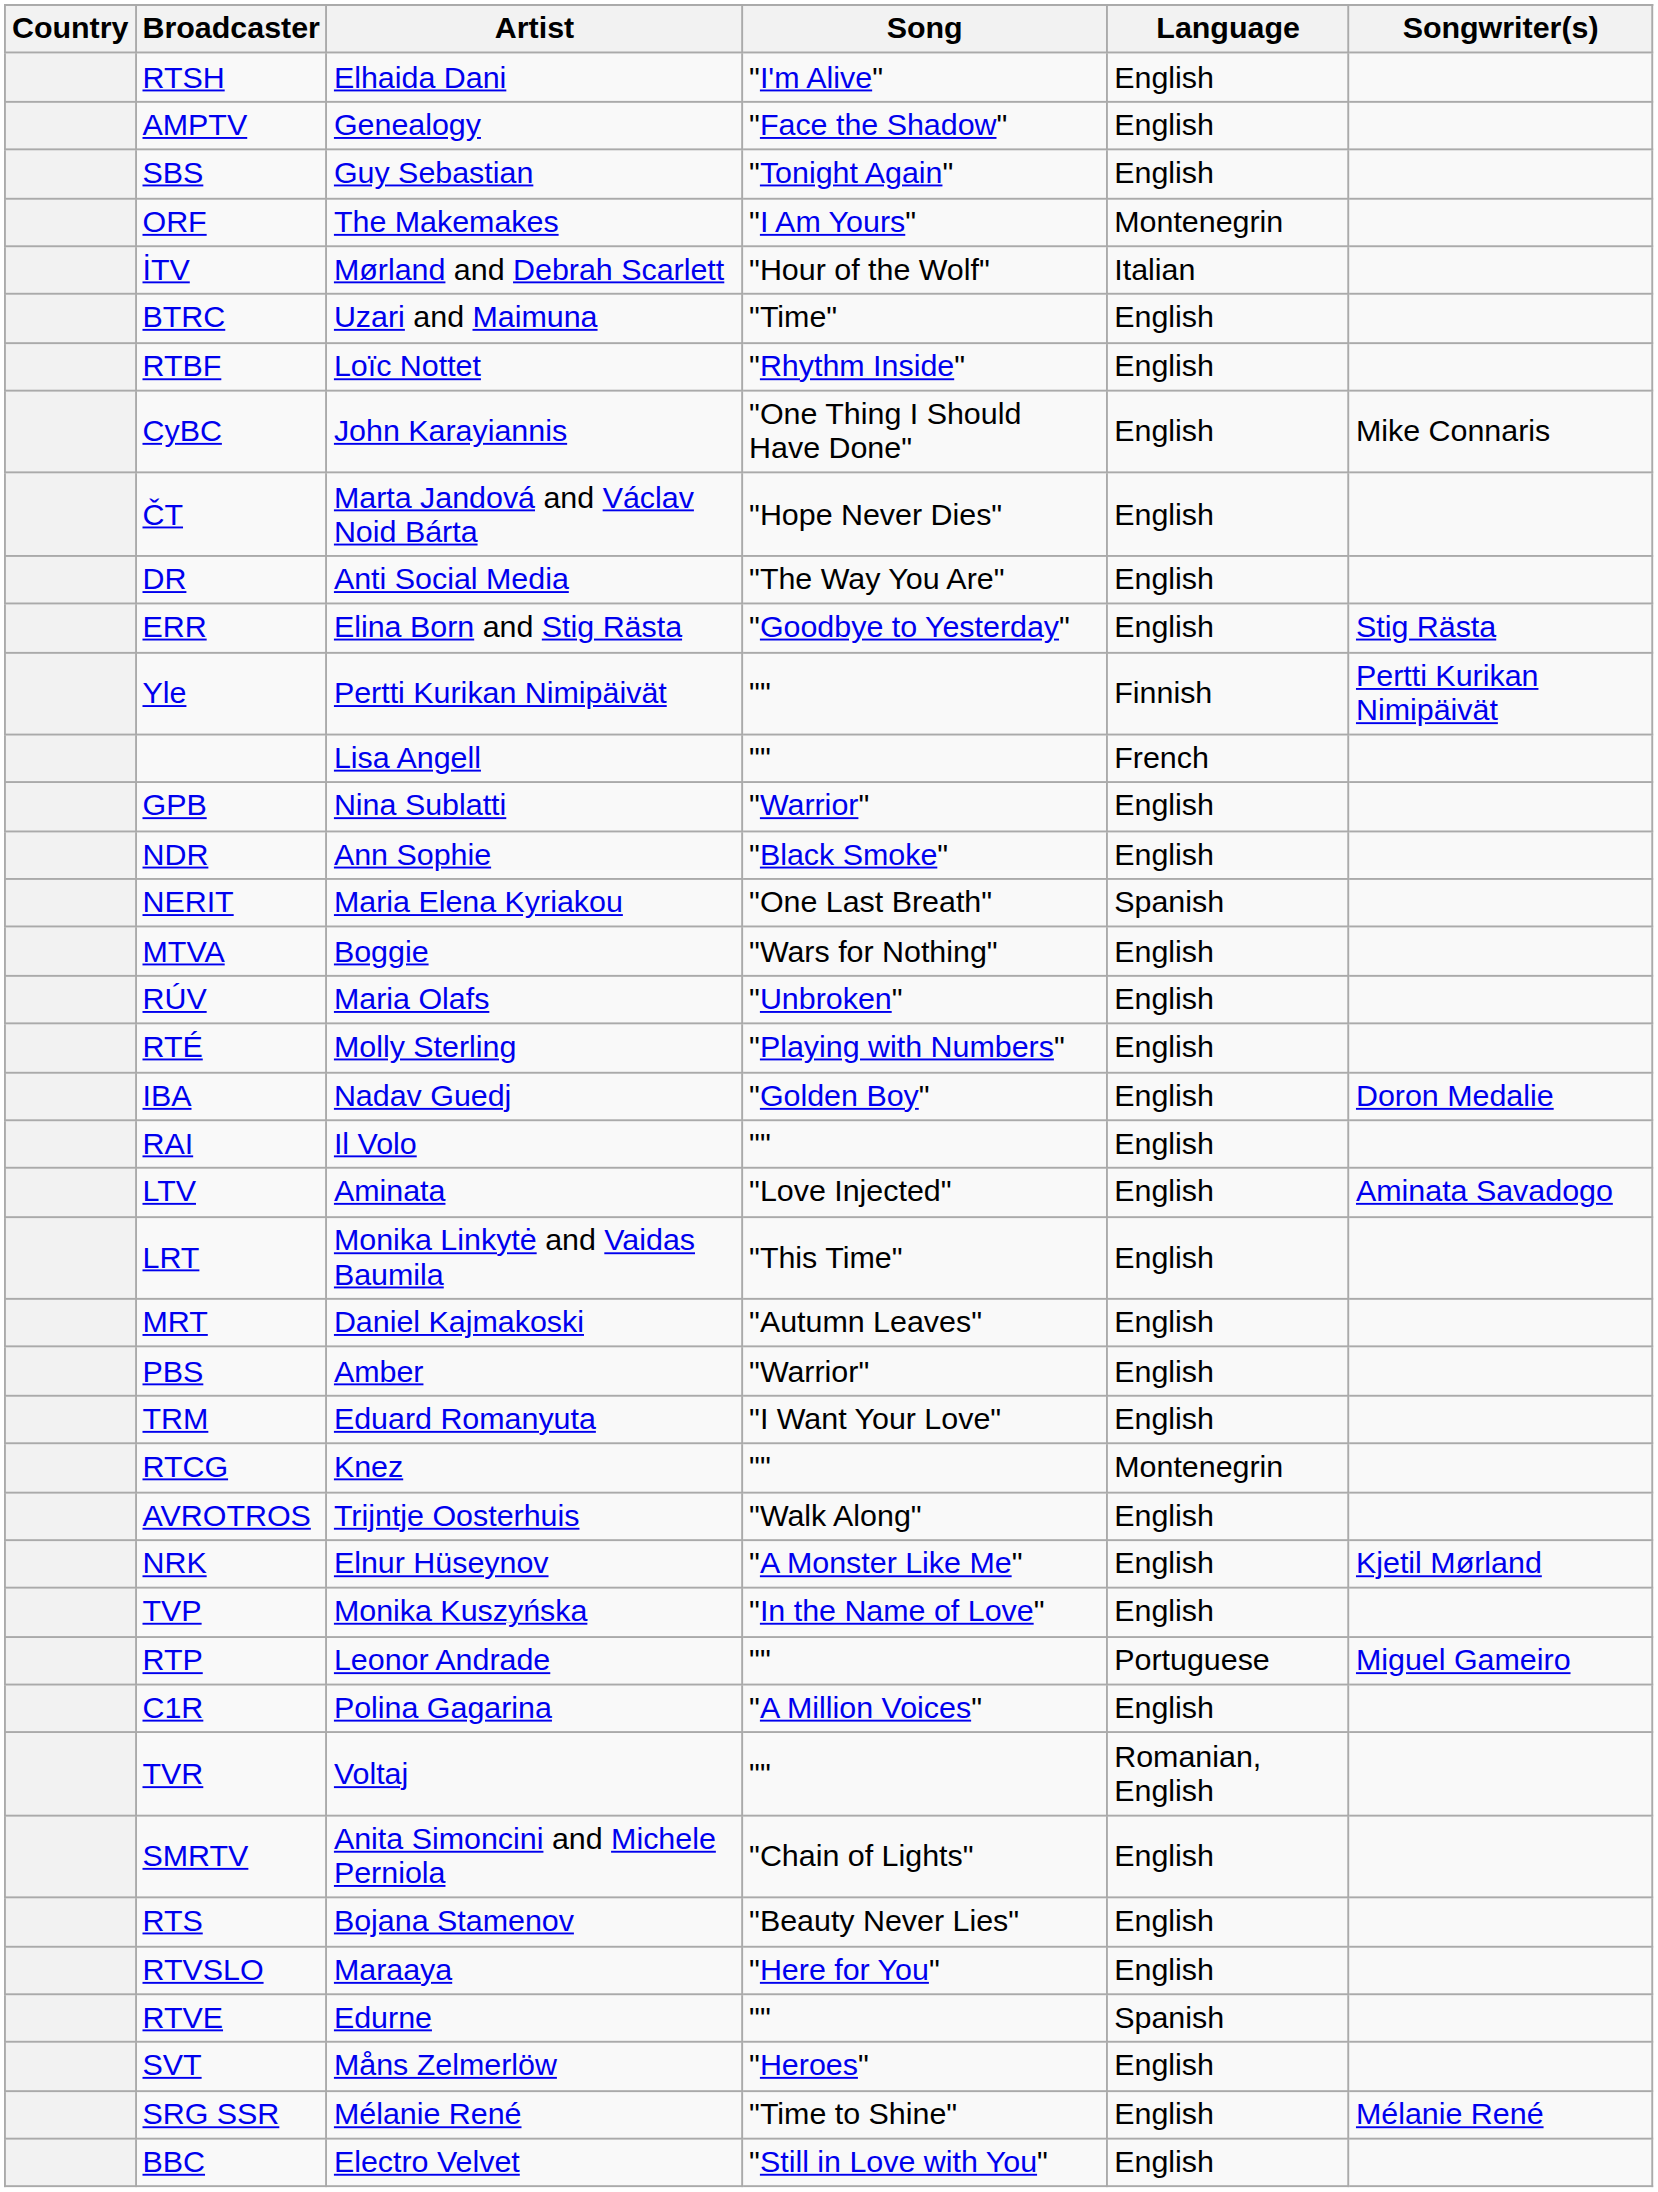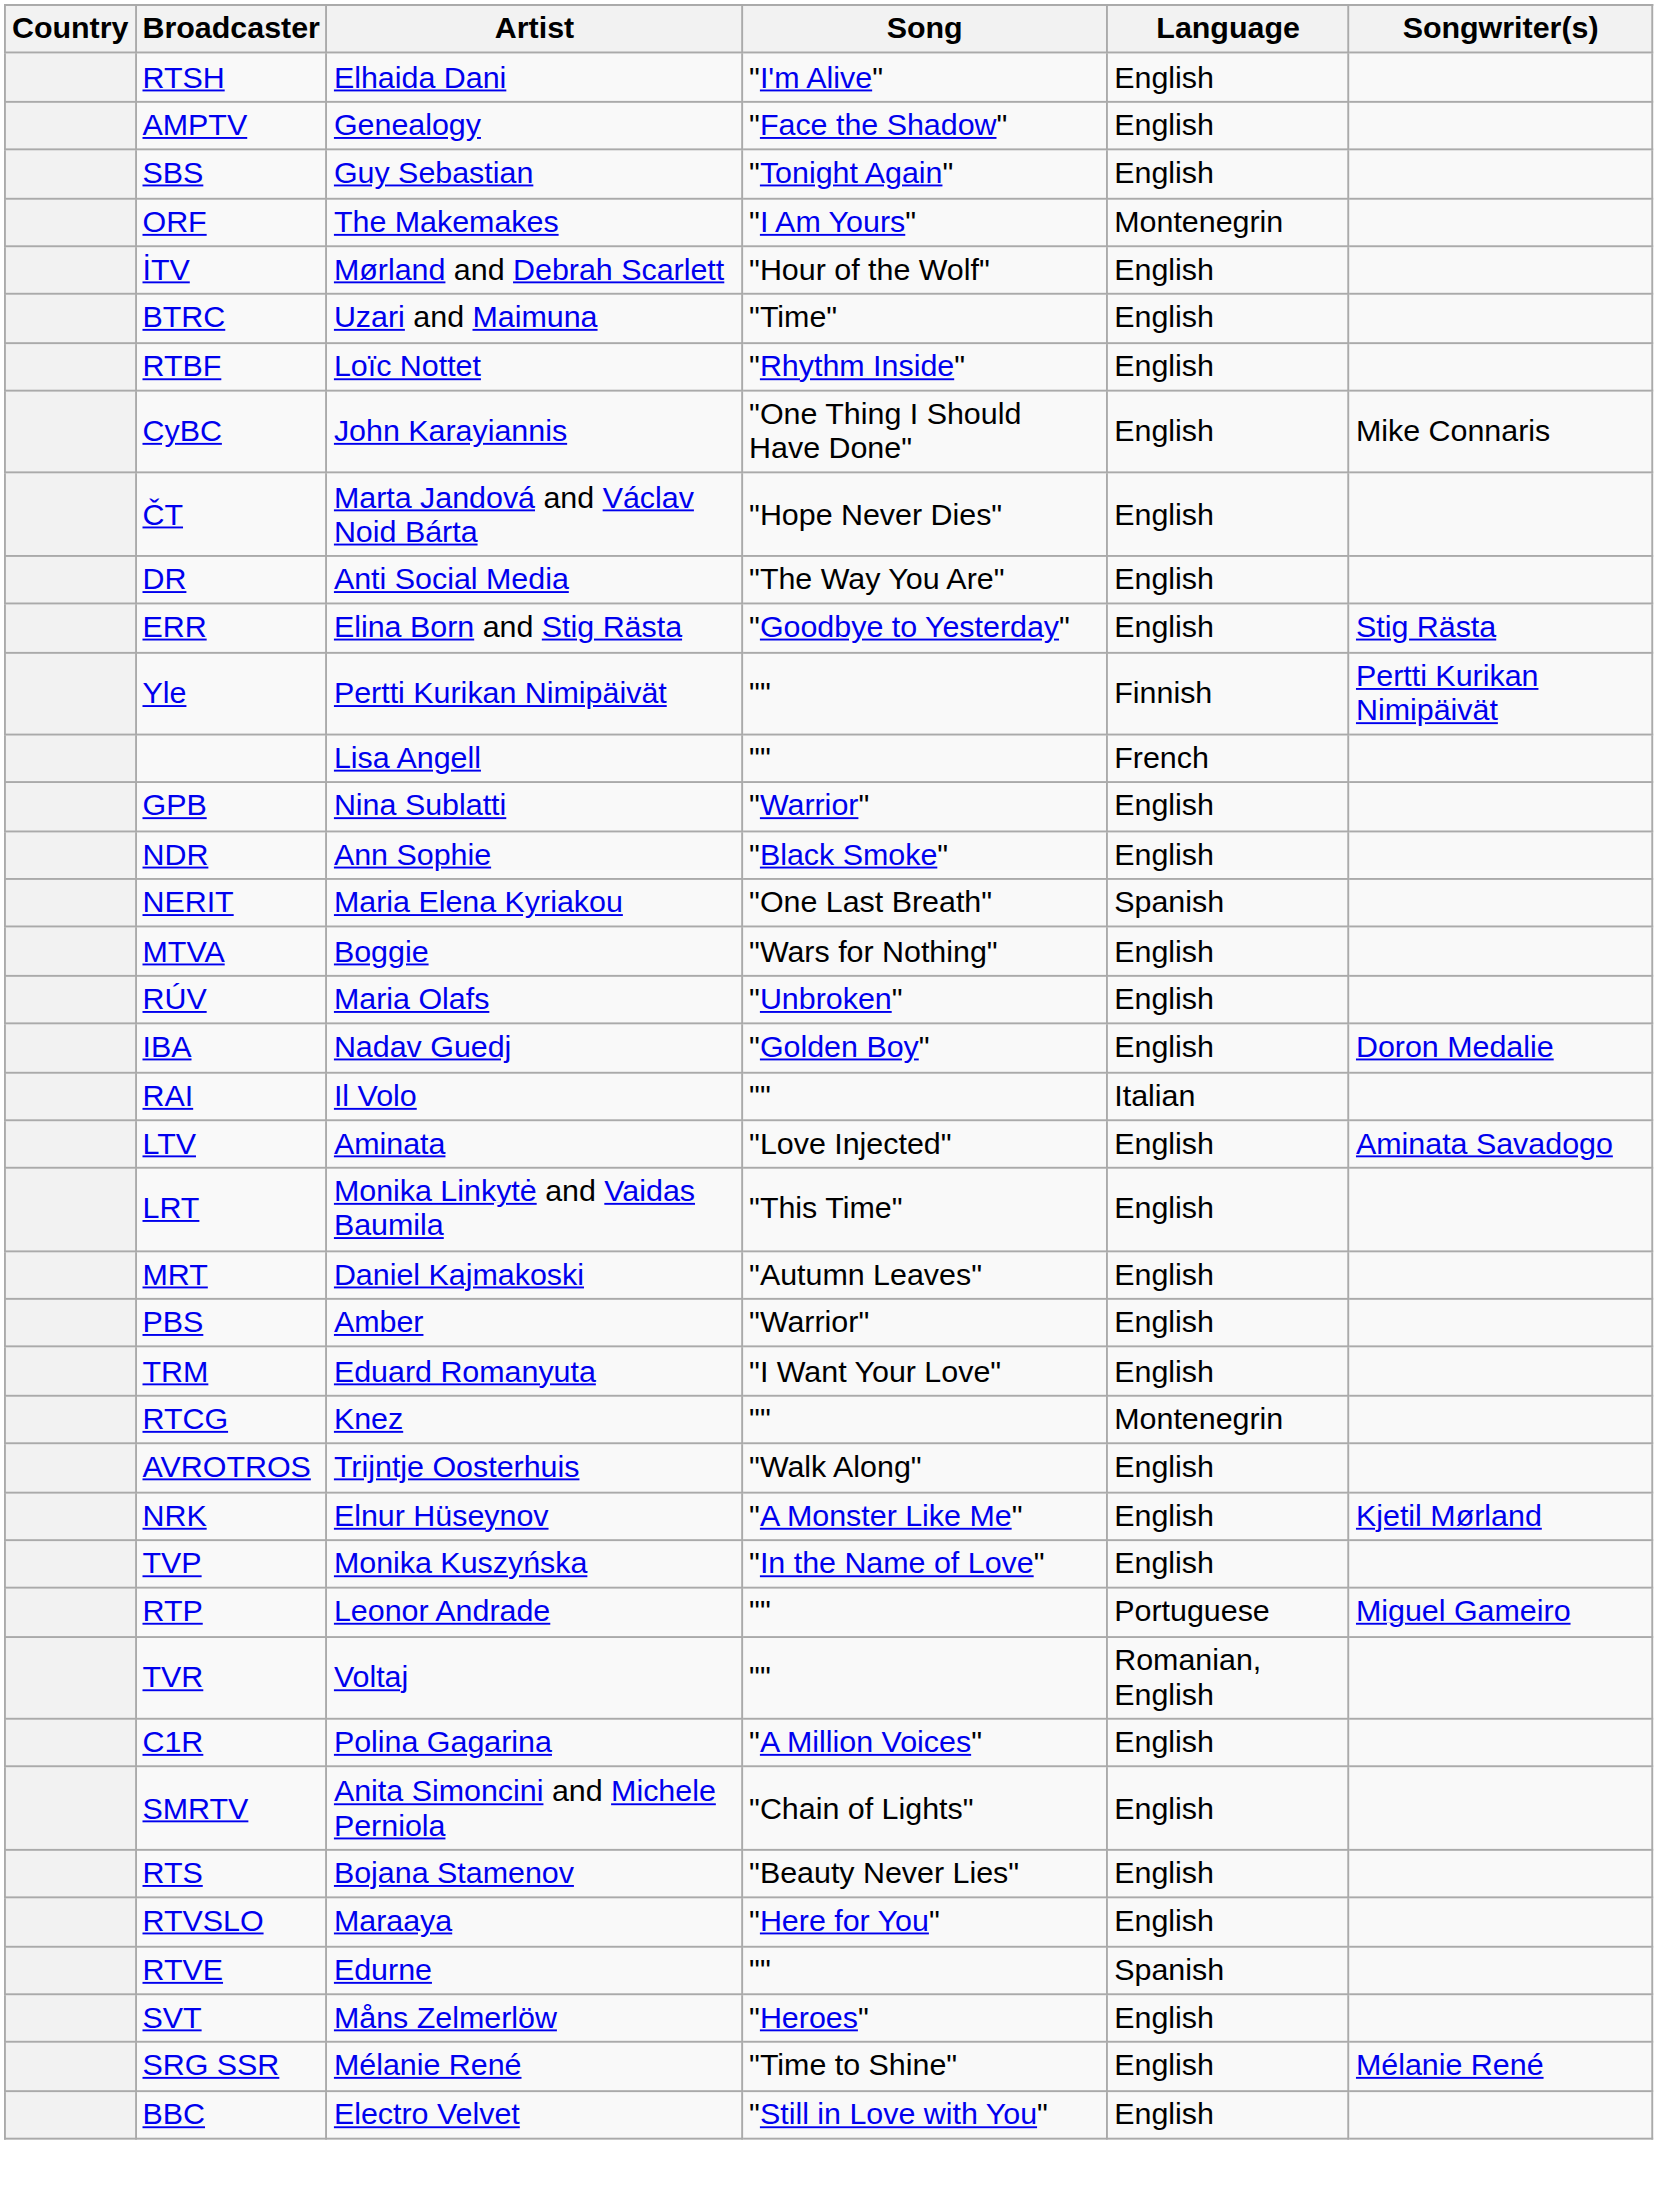İTV | Language: Italian -> English
- row: RTÉ | Molly Sterling | "Playing with Numbers" | English
RAI | Language: English -> Italian
rows swapped: TVR <-> C1R
